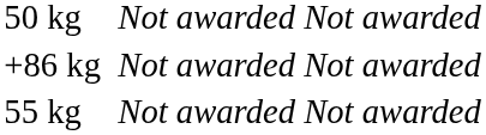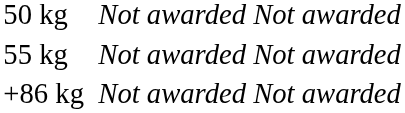rows swapped: 55 kg <-> +86 kg
